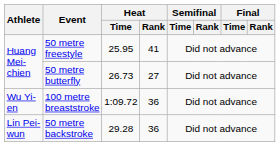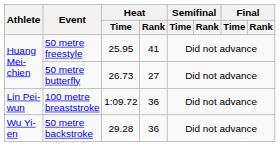100 metre breaststroke | Athlete: Wu Yi-en -> Lin Pei-wun
50 metre backstroke | Athlete: Lin Pei-wun -> Wu Yi-en
